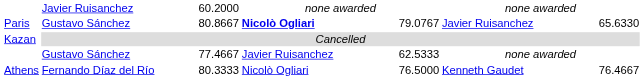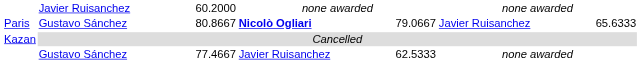Paris | column 5: 79.0767 -> 79.0667
Paris | column 7: 65.6330 -> 65.6333
- row: Athens | Fernando Díaz del Río | 80.3333 | Nicolò Ogliari | 76.5000 | Kenneth Gaudet | 76.4667
